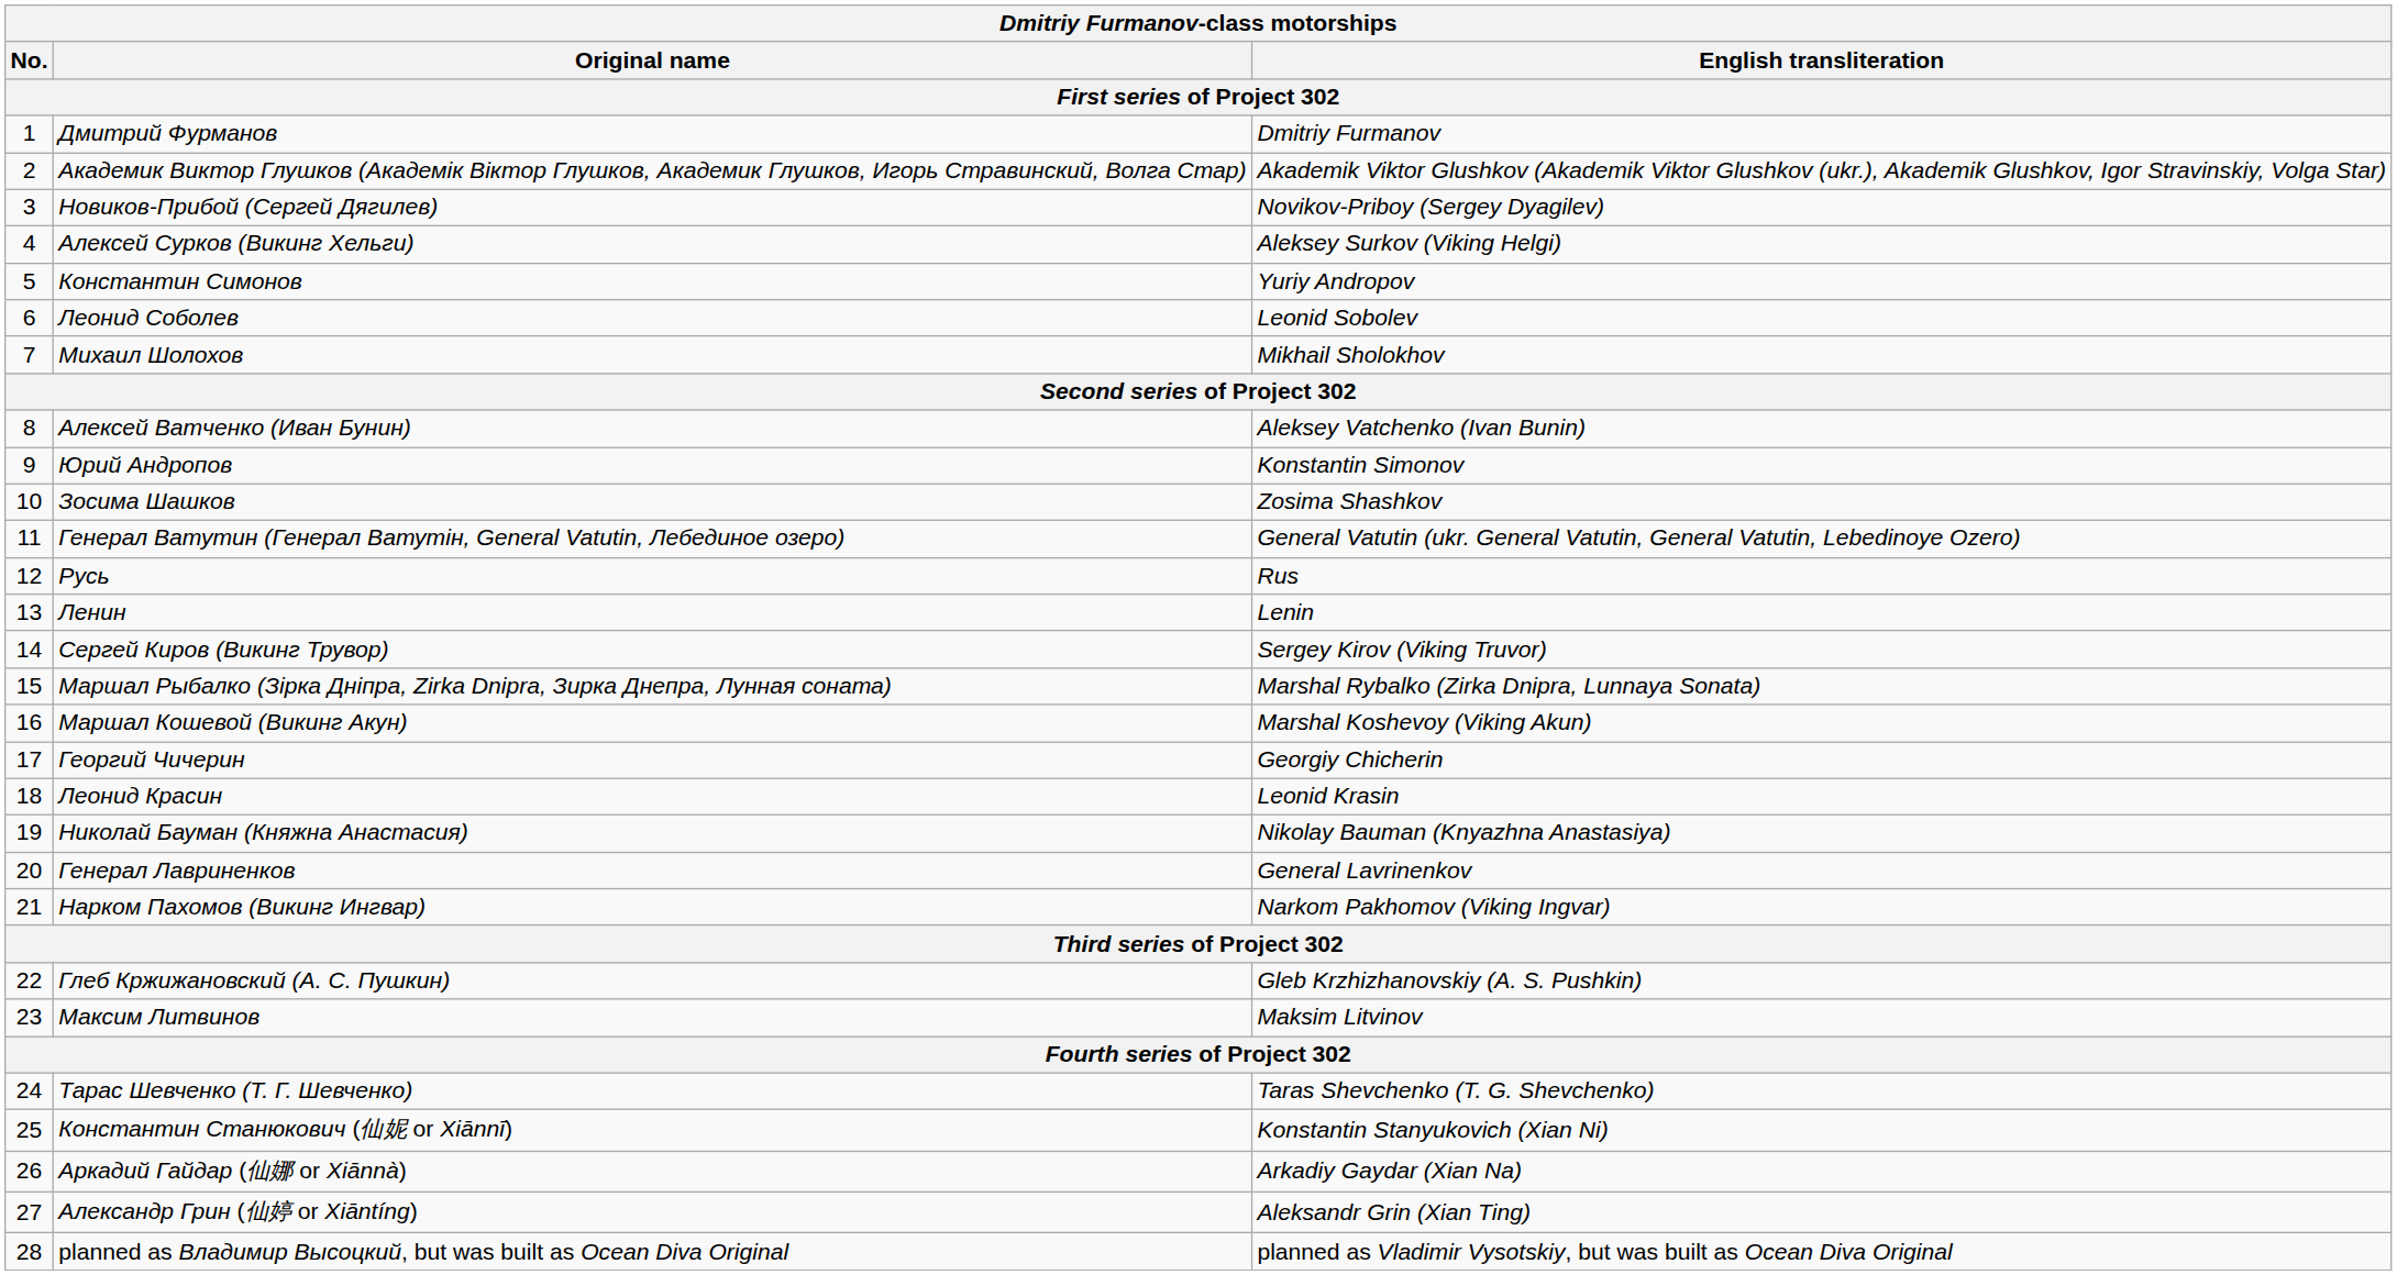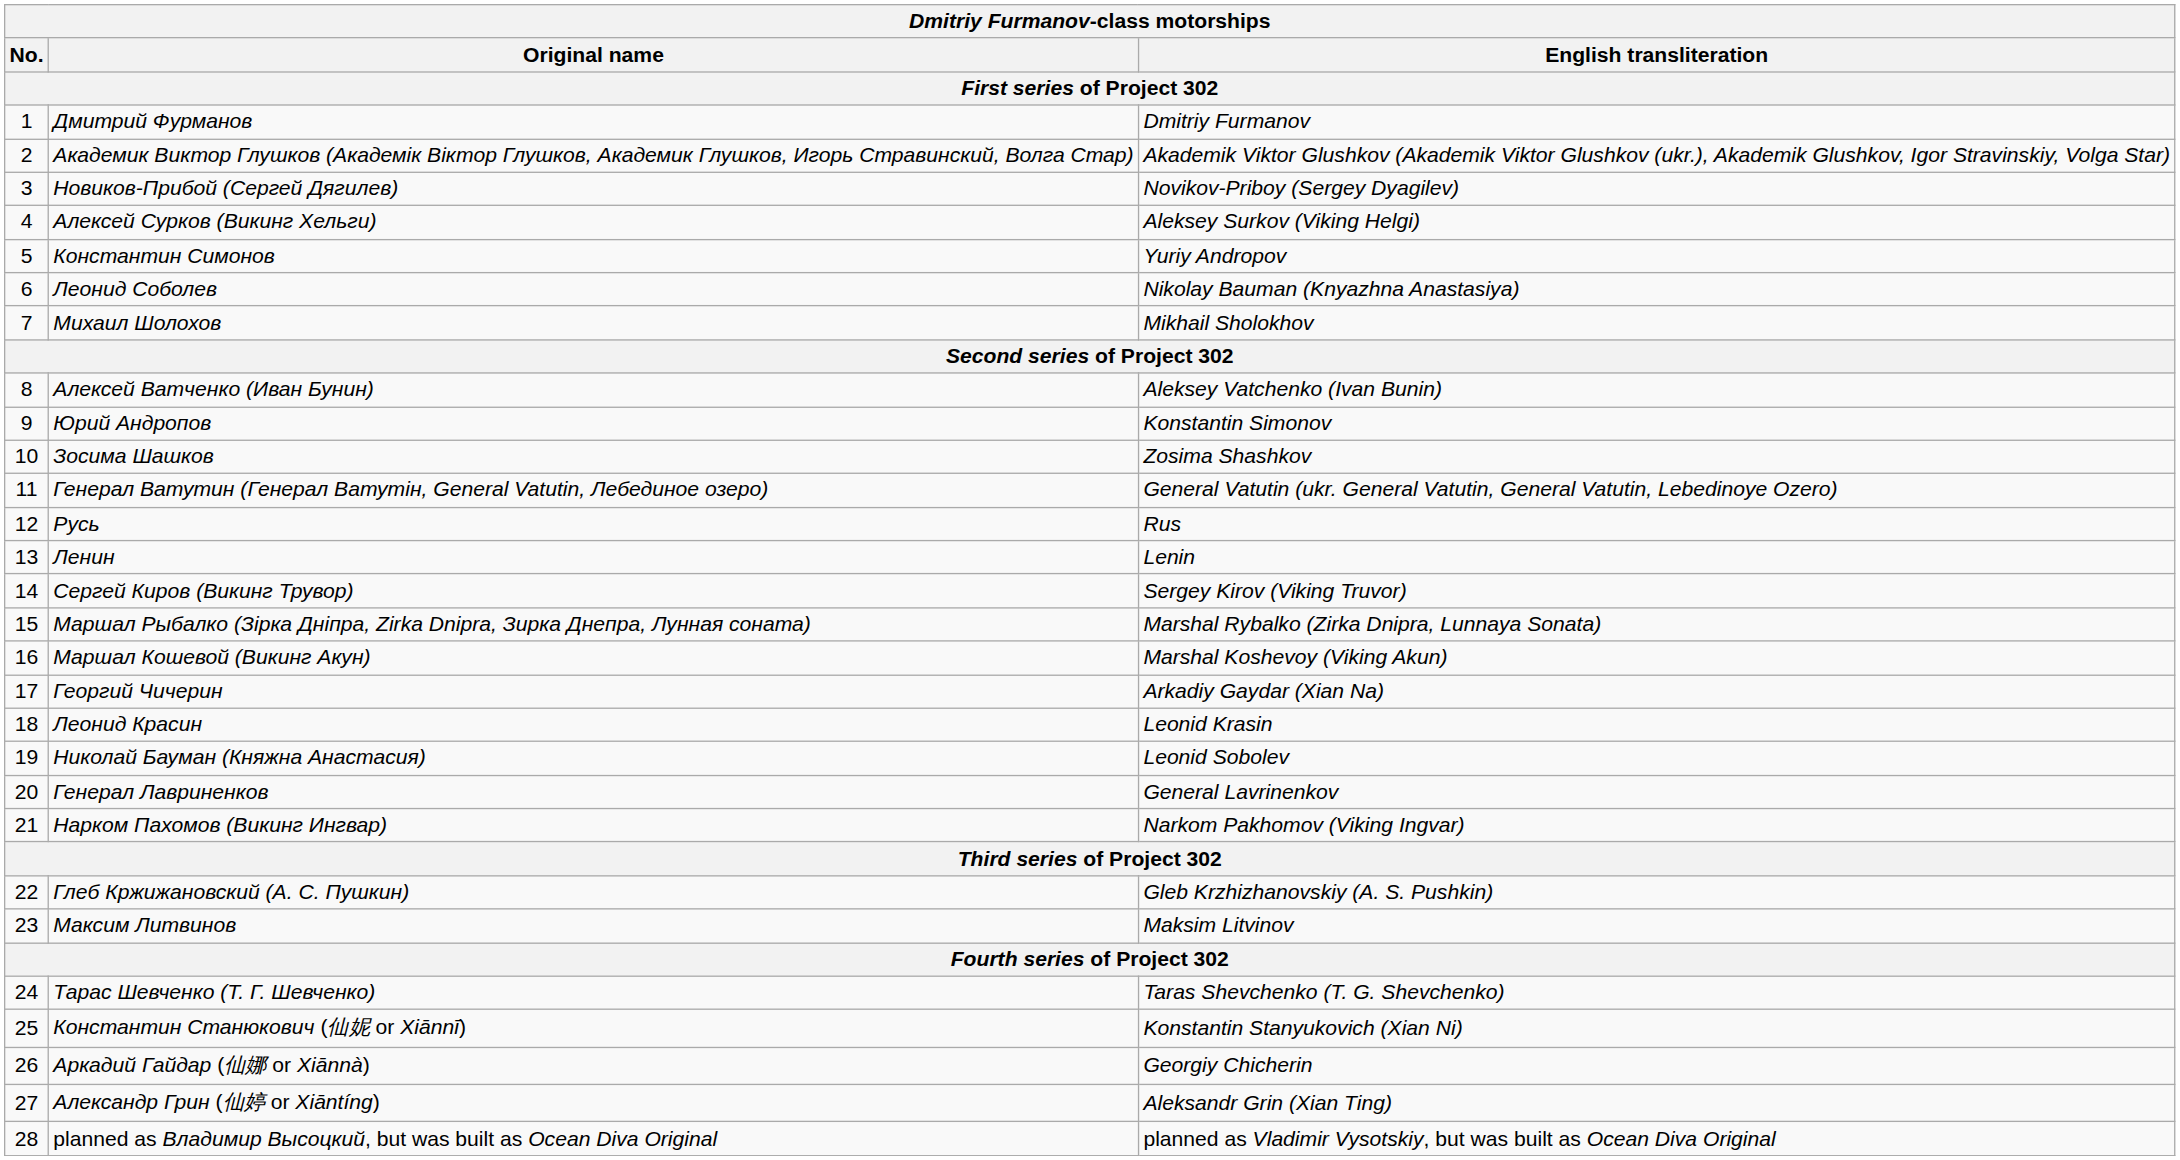Леонид Соболев | English transliteration: Leonid Sobolev -> Nikolay Bauman (Knyazhna Anastasiya)
Георгий Чичерин | English transliteration: Georgiy Chicherin -> Arkadiy Gaydar (Xian Na)
Николай Бауман (Княжна Анастасия) | English transliteration: Nikolay Bauman (Knyazhna Anastasiya) -> Leonid Sobolev
Аркадий Гайдар (仙娜 or Xiānnà) | English transliteration: Arkadiy Gaydar (Xian Na) -> Georgiy Chicherin
